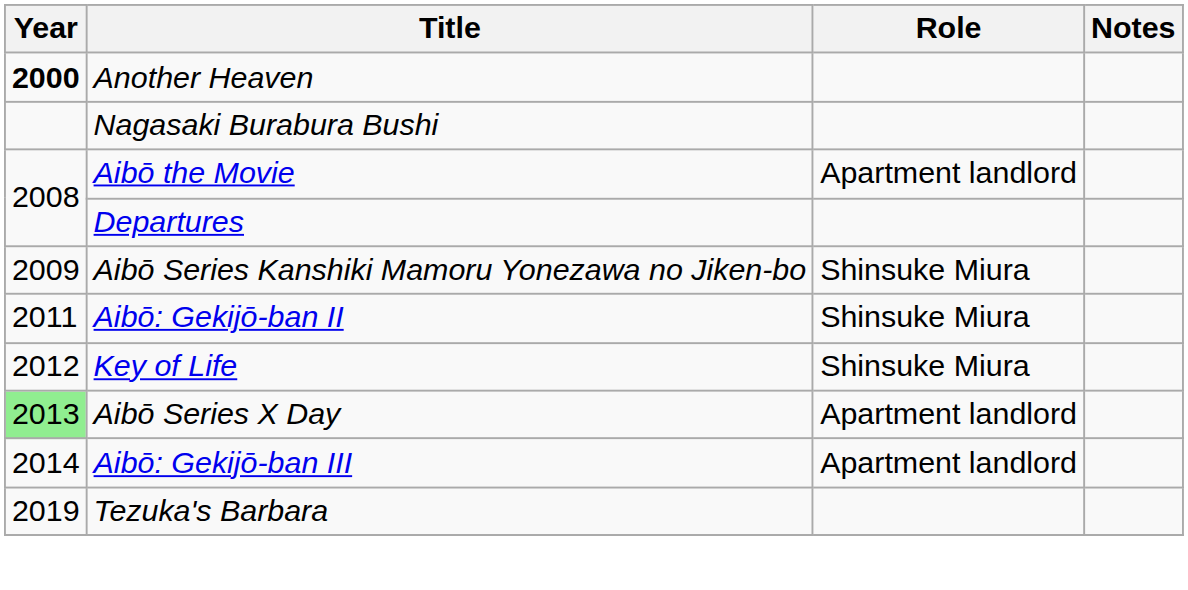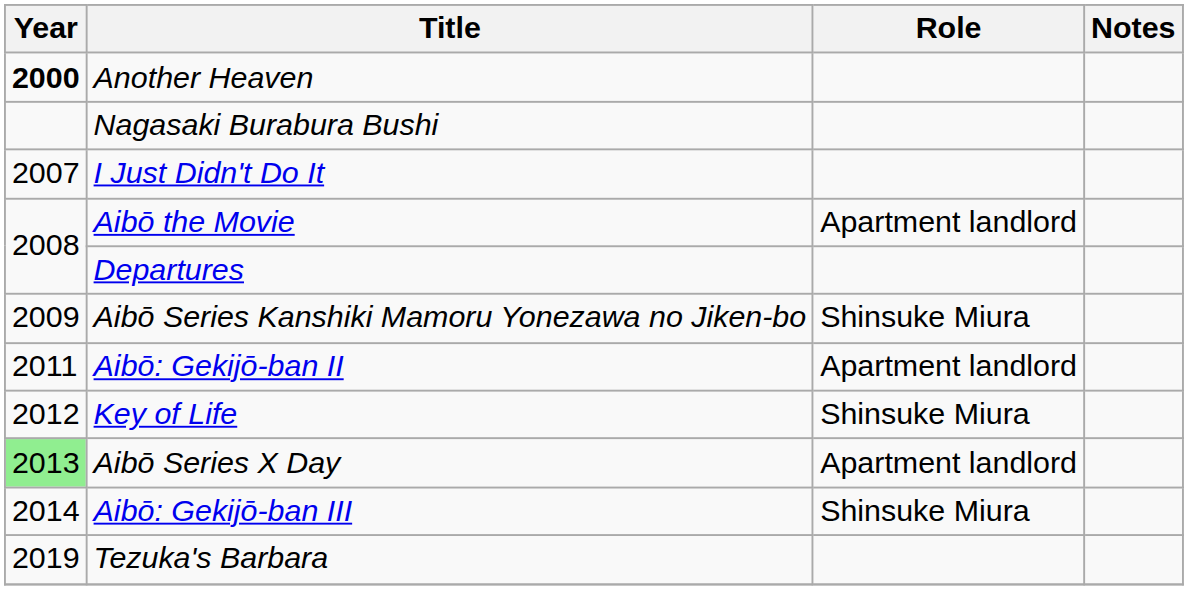+ row: 2007 | I Just Didn't Do It
Aibō: Gekijō-ban II | Role: Shinsuke Miura -> Apartment landlord
Aibō: Gekijō-ban III | Role: Apartment landlord -> Shinsuke Miura
